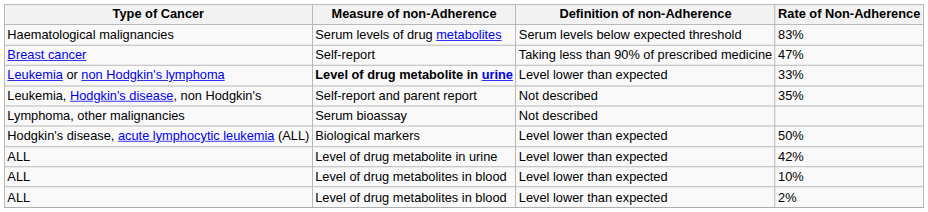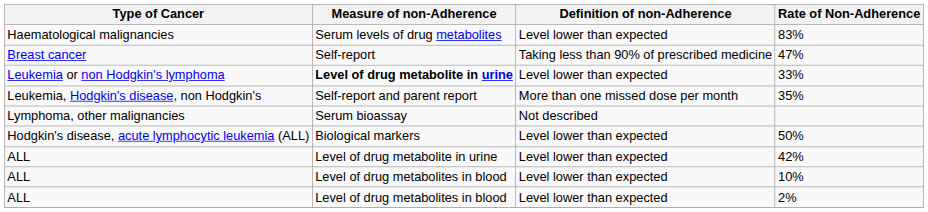83% | Definition of non-Adherence: Serum levels below expected threshold -> Level lower than expected
35% | Definition of non-Adherence: Not described -> More than one missed dose per month
